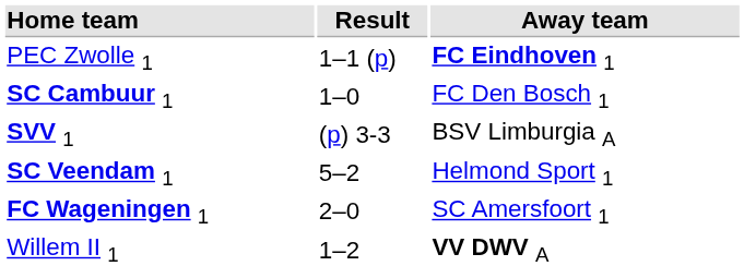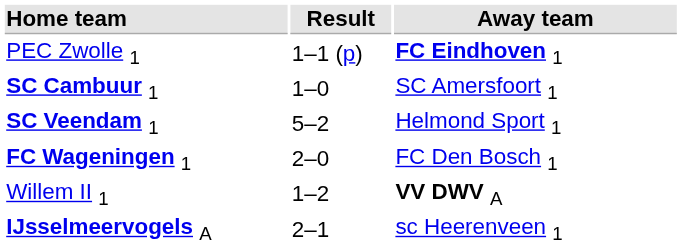SC Cambuur 1 | Away team: FC Den Bosch 1 -> SC Amersfoort 1
- row: SVV 1 | (p) 3-3 | BSV Limburgia A
FC Wageningen 1 | Away team: SC Amersfoort 1 -> FC Den Bosch 1
+ row: IJsselmeervogels A | 2–1 | sc Heerenveen 1
